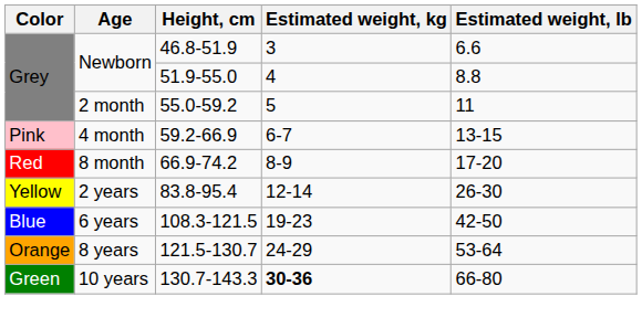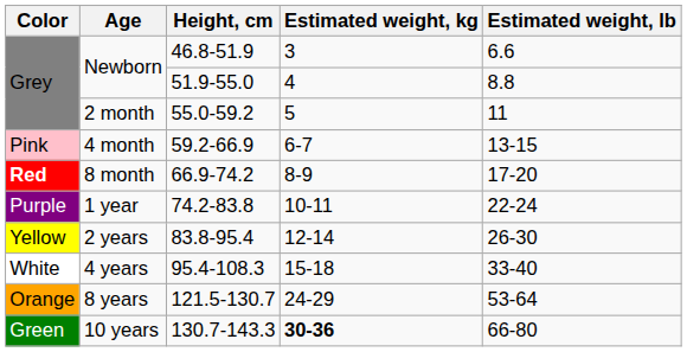8 month | Color: normal -> bold
+ row: Purple | 1 year | 74.2-83.8 | 10-11 | 22-24
+ row: White | 4 years | 95.4-108.3 | 15-18 | 33-40
- row: Blue | 6 years | 108.3-121.5 | 19-23 | 42-50
